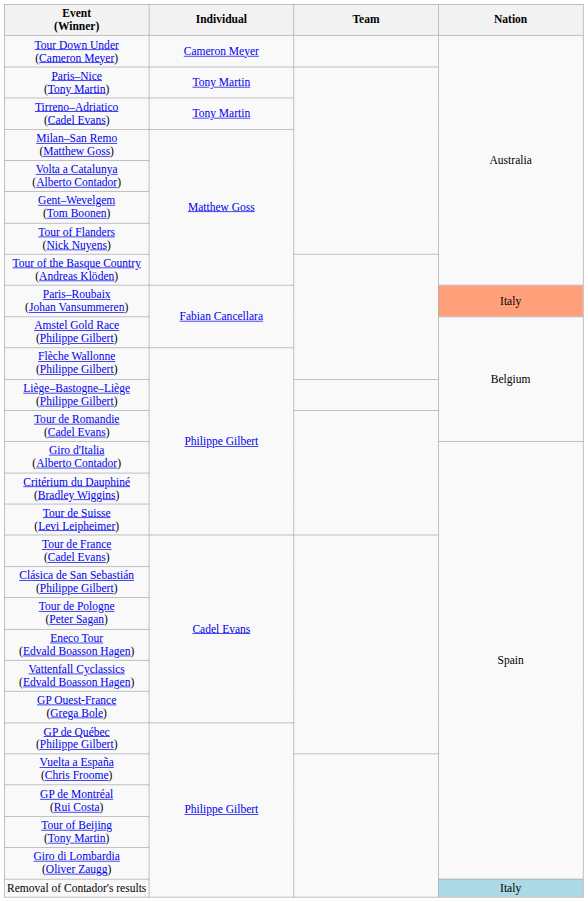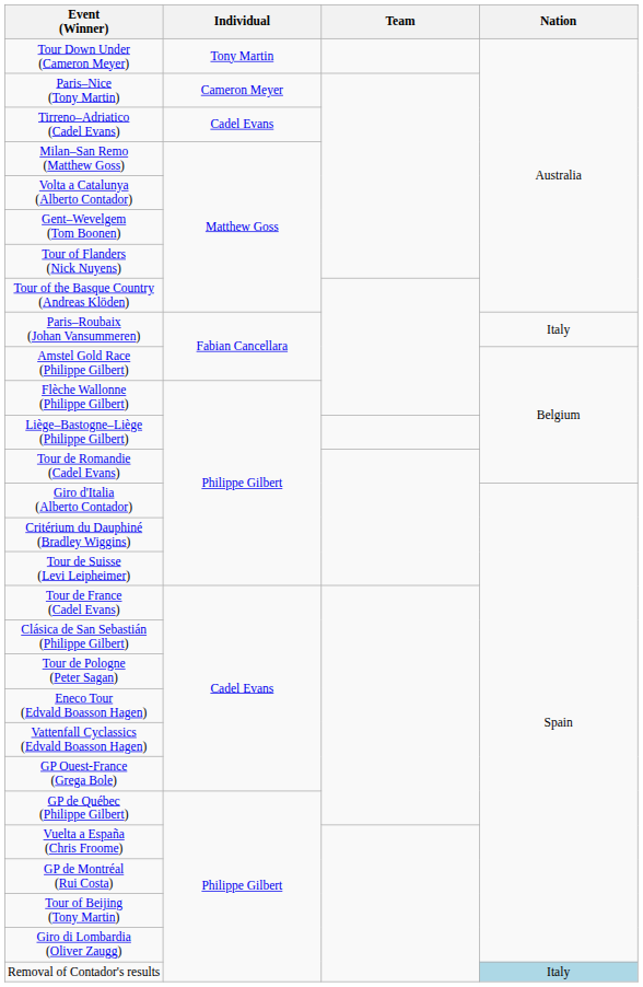Tour Down Under (Cameron Meyer) | Individual: Cameron Meyer -> Tony Martin
Paris–Nice (Tony Martin) | Individual: Tony Martin -> Cameron Meyer
Tirreno–Adriatico (Cadel Evans) | Individual: Tony Martin -> Cadel Evans
Paris–Roubaix (Johan Vansummeren) | Nation: lightsalmon background -> no background
